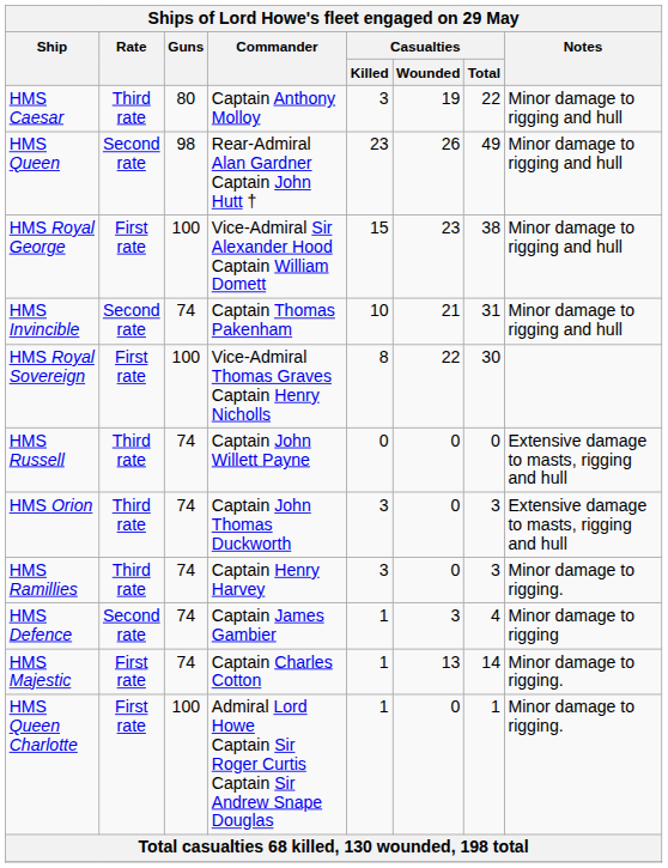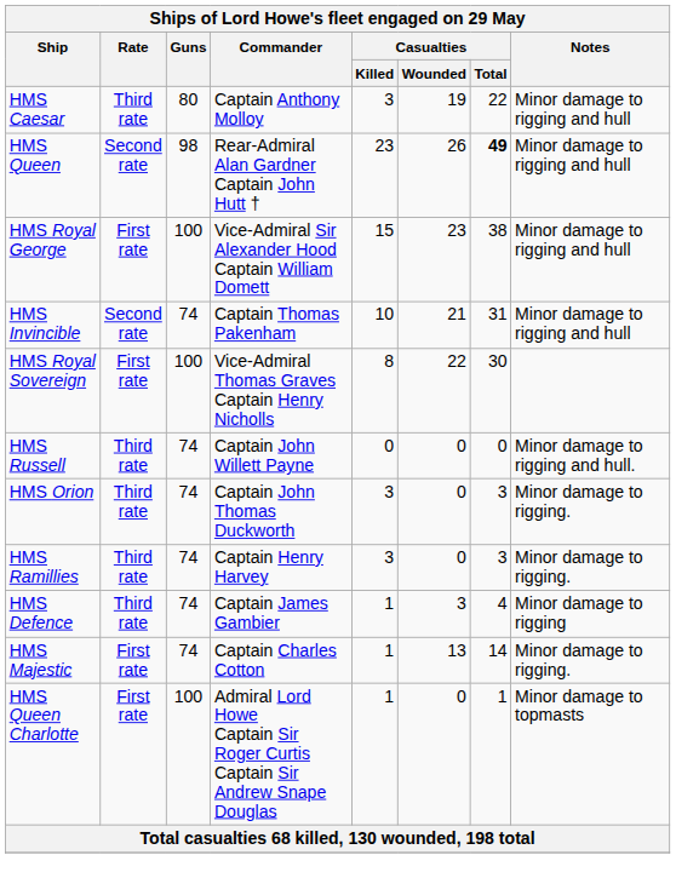HMS Queen | Casualties / Total: normal -> bold
HMS Russell | Notes: Extensive damage to masts, rigging and hull -> Minor damage to rigging and hull.
HMS Orion | Notes: Extensive damage to masts, rigging and hull -> Minor damage to rigging.
HMS Defence | Rate: Second rate -> Third rate
HMS Queen Charlotte | Notes: Minor damage to rigging. -> Minor damage to topmasts
